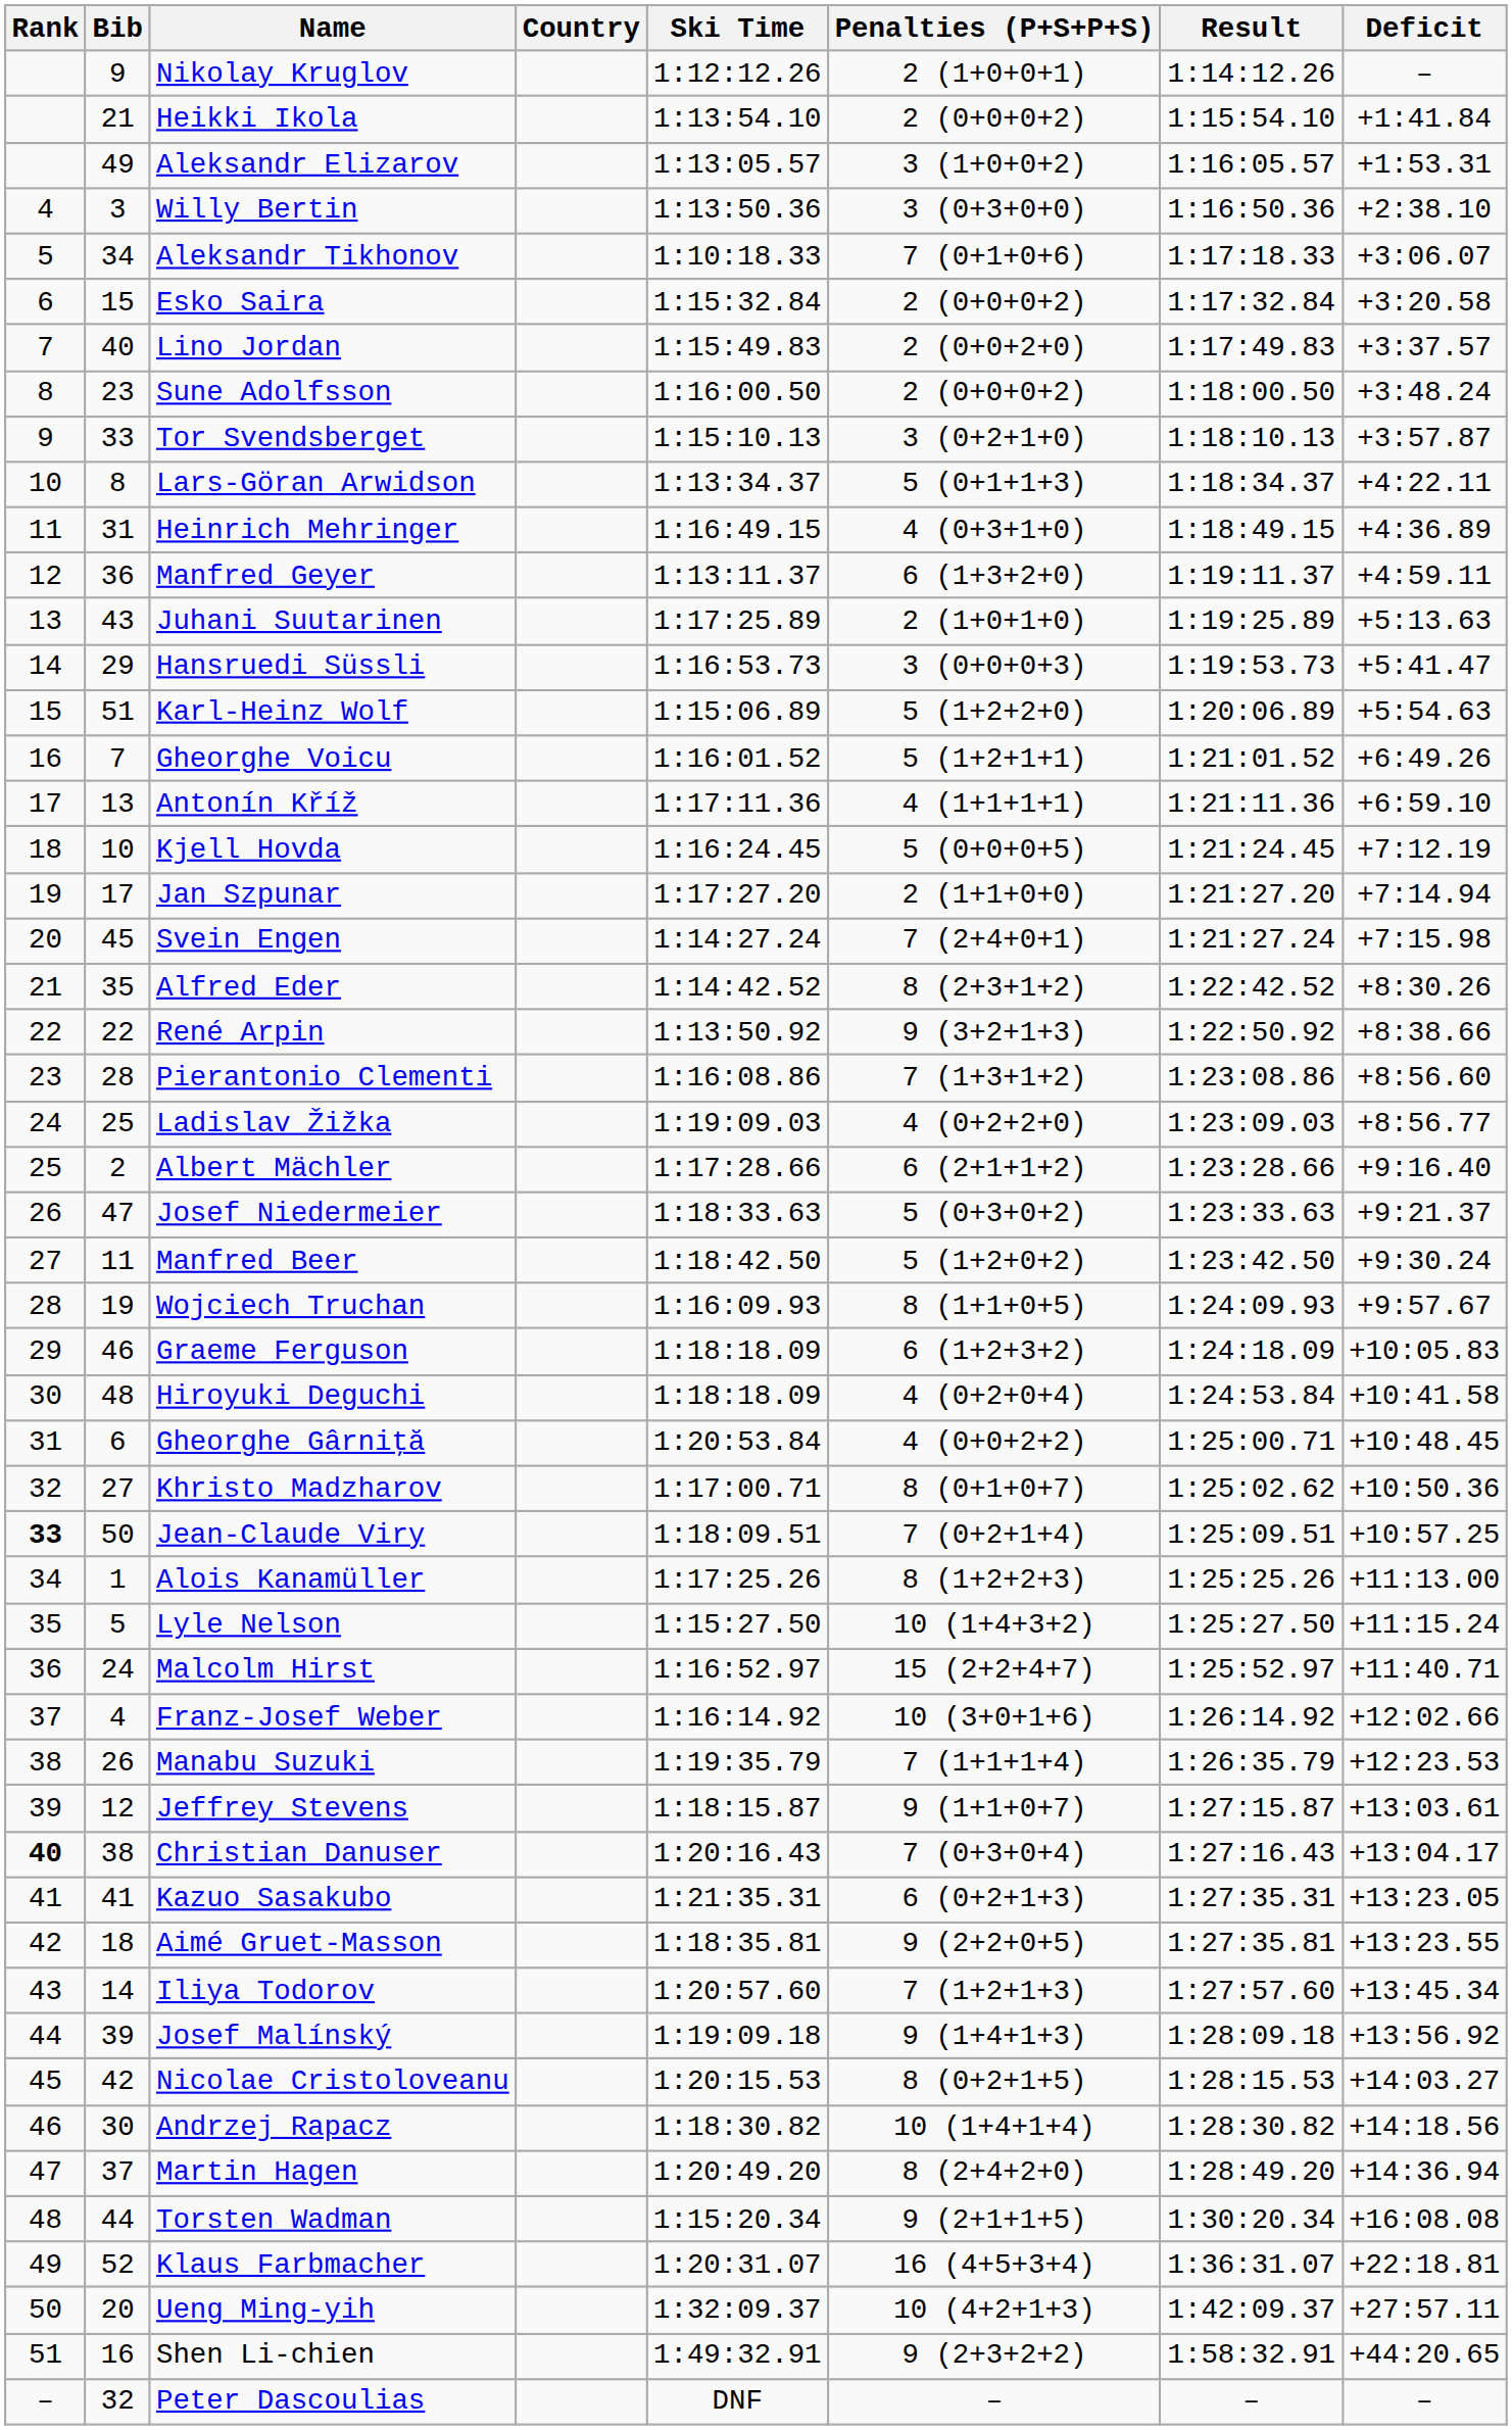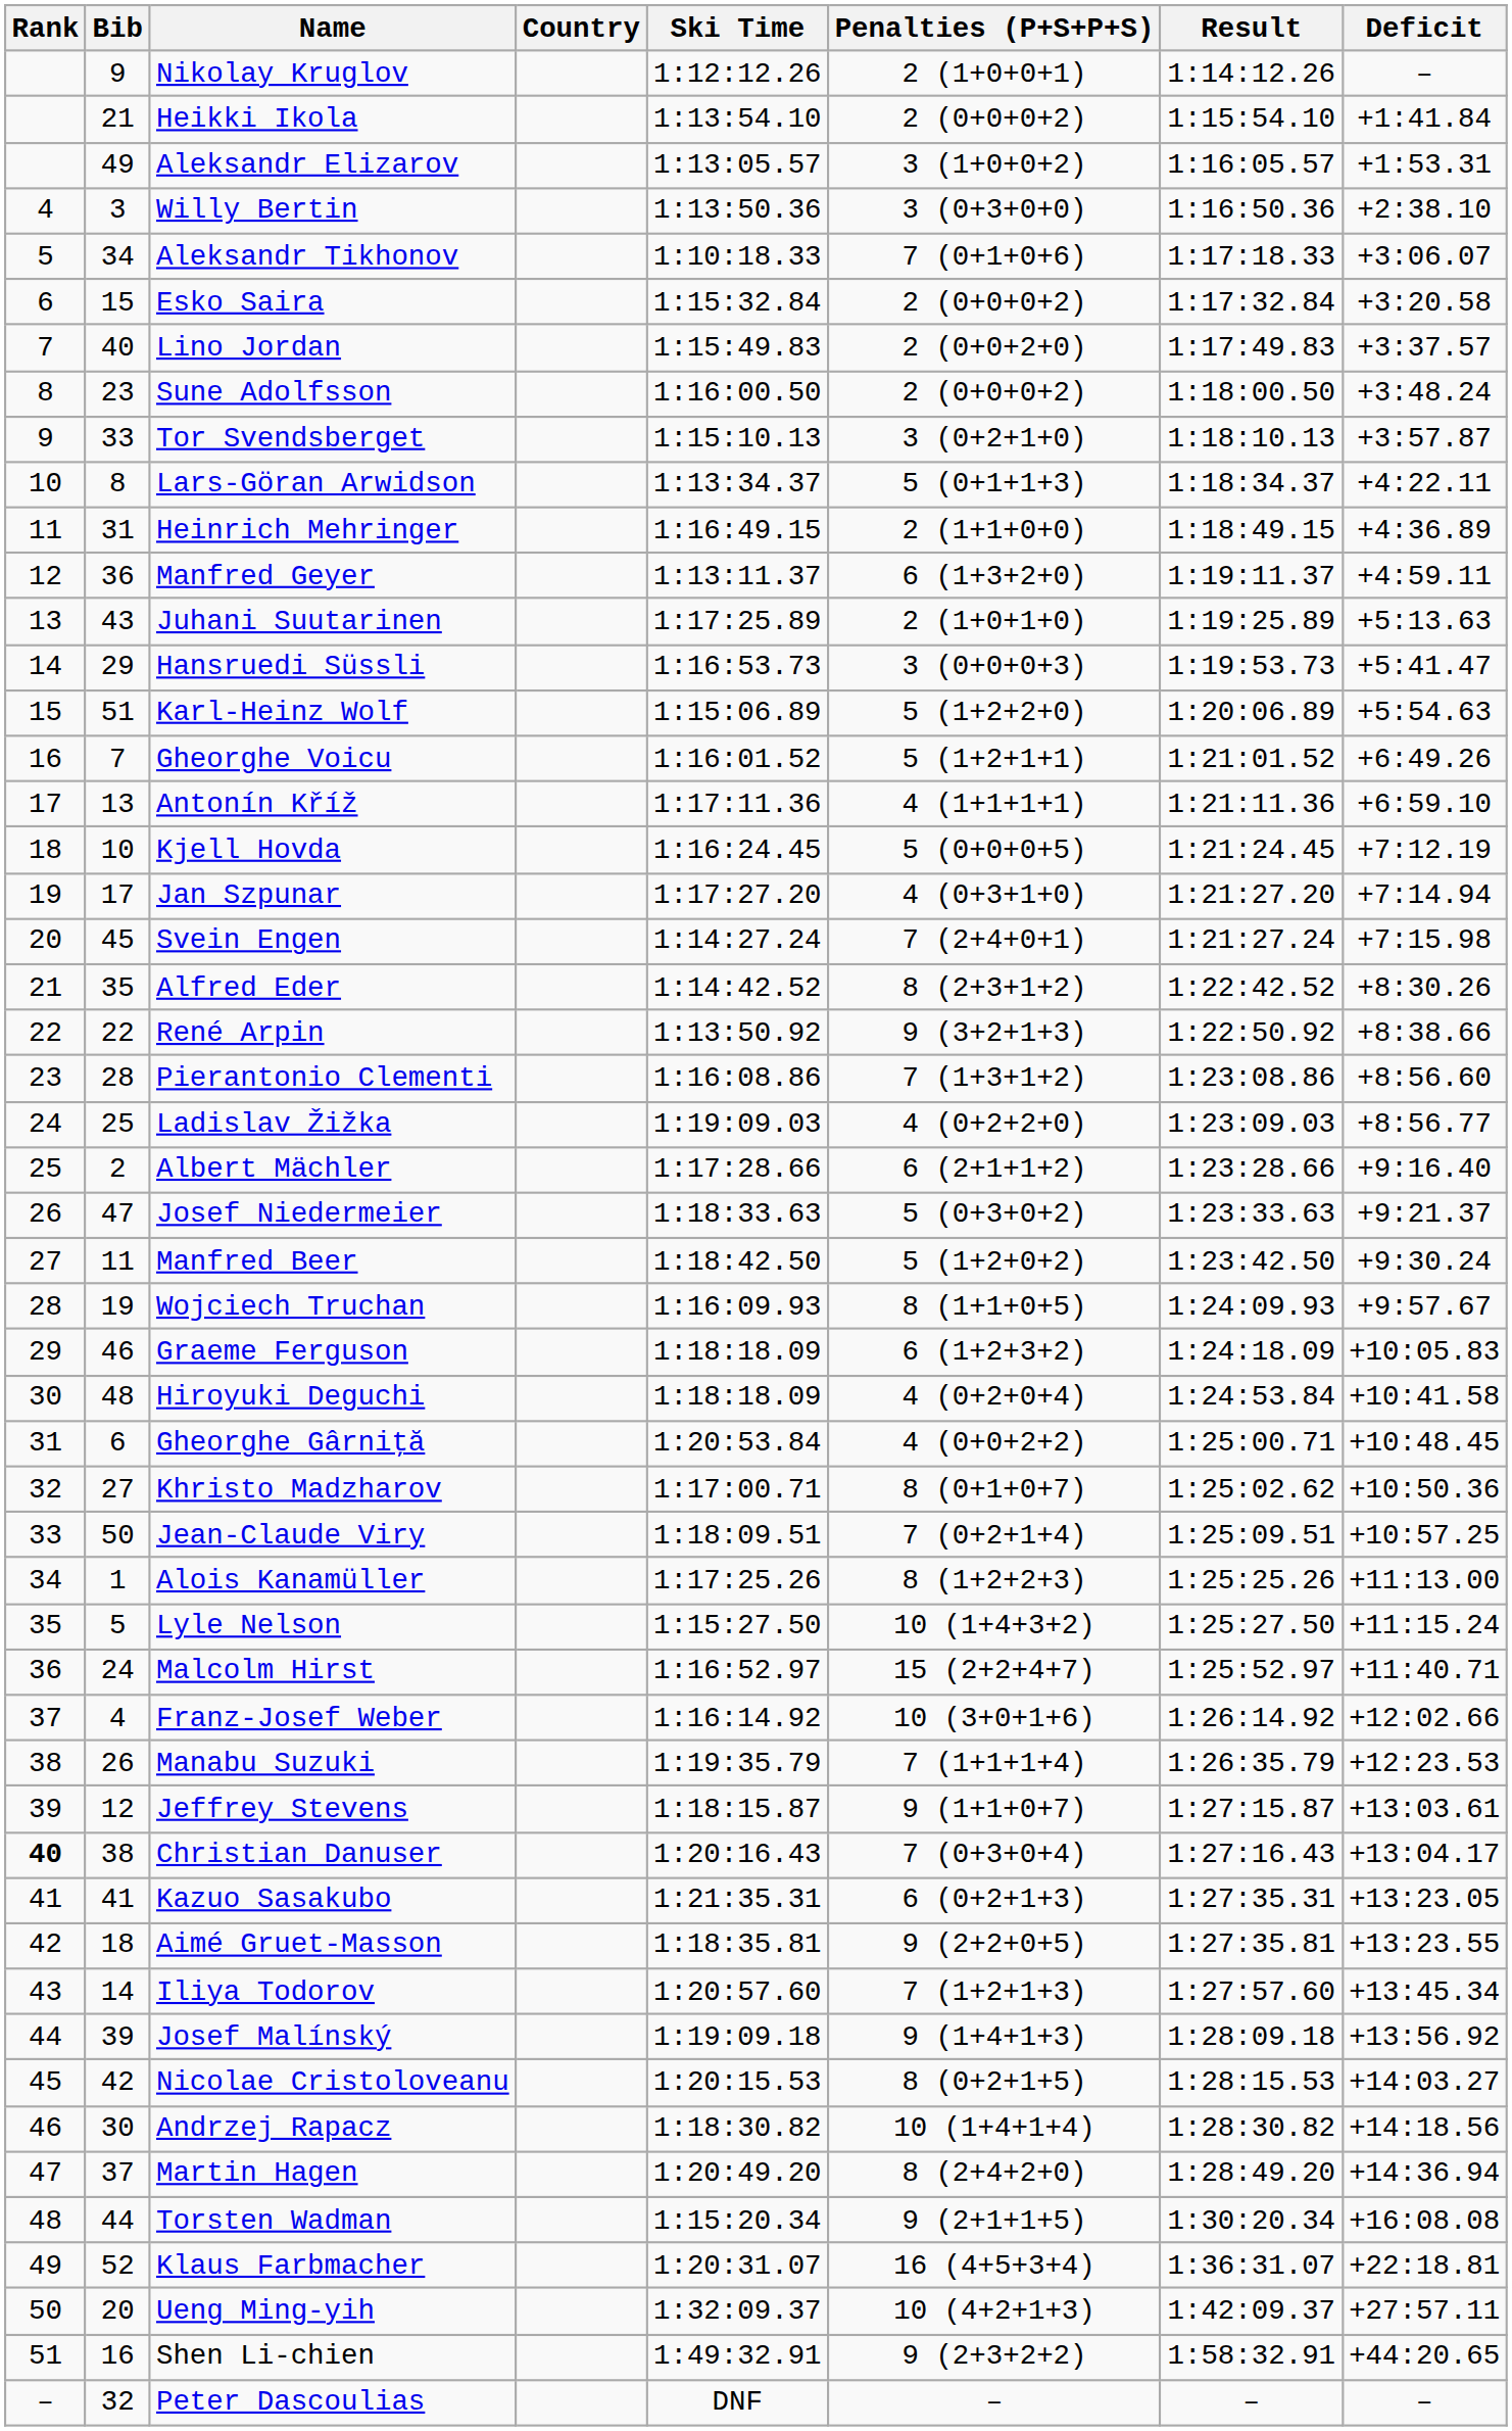Heinrich Mehringer | Penalties (P+S+P+S): 4 (0+3+1+0) -> 2 (1+1+0+0)
Jan Szpunar | Penalties (P+S+P+S): 2 (1+1+0+0) -> 4 (0+3+1+0)
Jean-Claude Viry | Rank: bold -> normal
